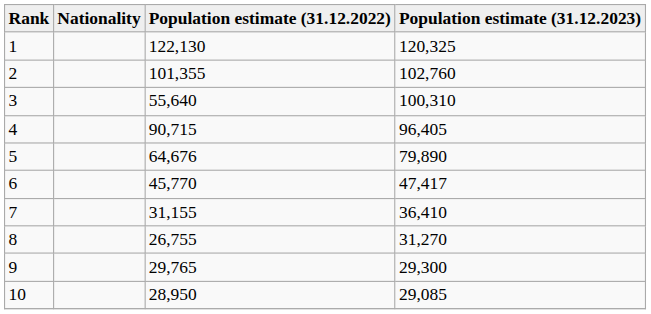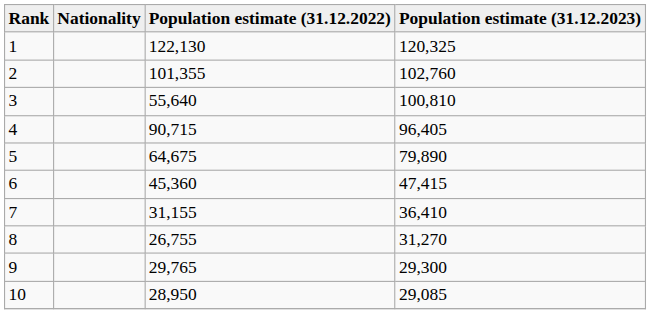3 | Population estimate (31.12.2023): 100,310 -> 100,810
5 | Population estimate (31.12.2022): 64,676 -> 64,675
6 | Population estimate (31.12.2022): 45,770 -> 45,360
6 | Population estimate (31.12.2023): 47,417 -> 47,415
